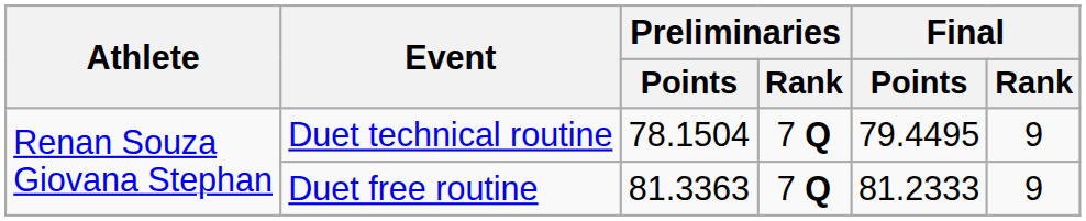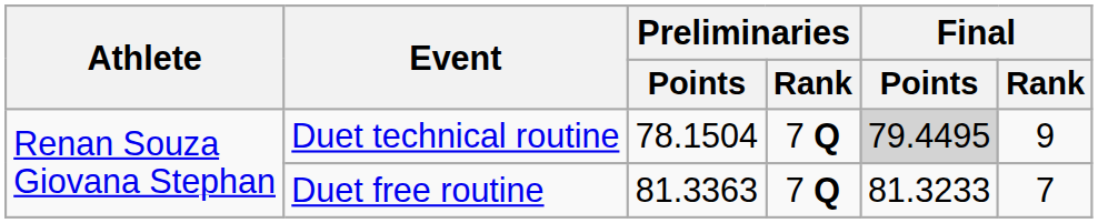Duet technical routine | Final / Points: no background -> lightgrey background
Duet free routine | Final / Points: 81.2333 -> 81.3233
Duet free routine | Final / Rank: 9 -> 7
